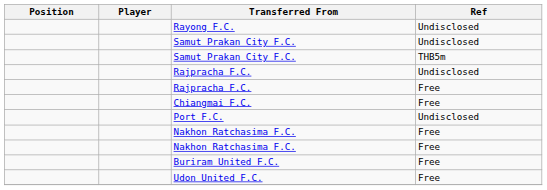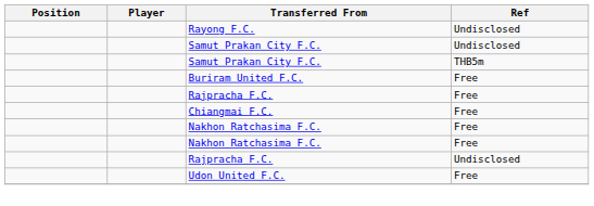rows swapped: Buriram United F.C. <-> Rajpracha F.C. / Undisclosed
- row: Port F.C. | Undisclosed
